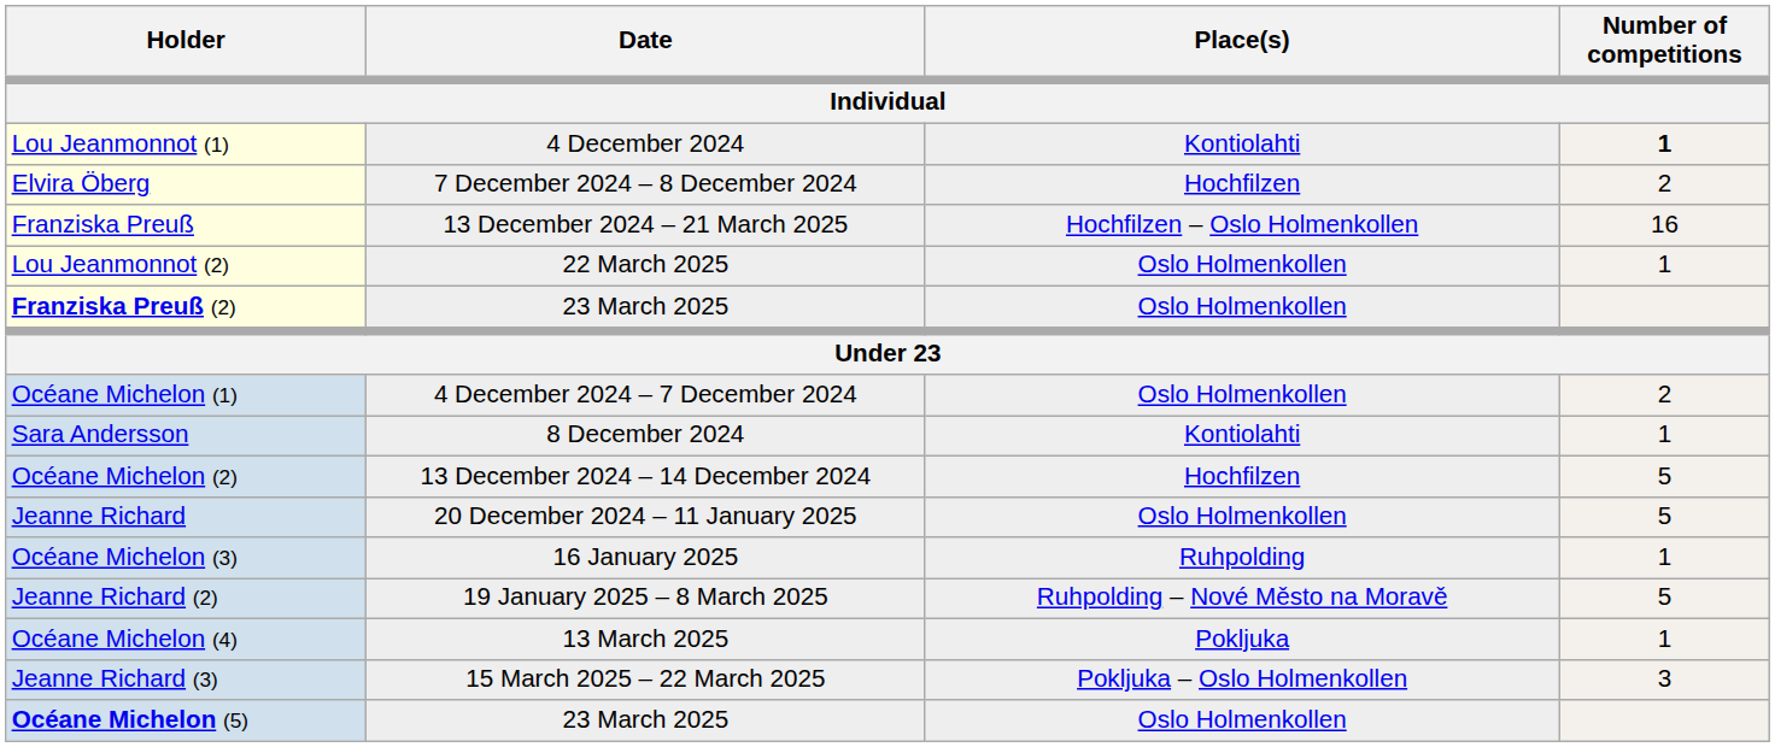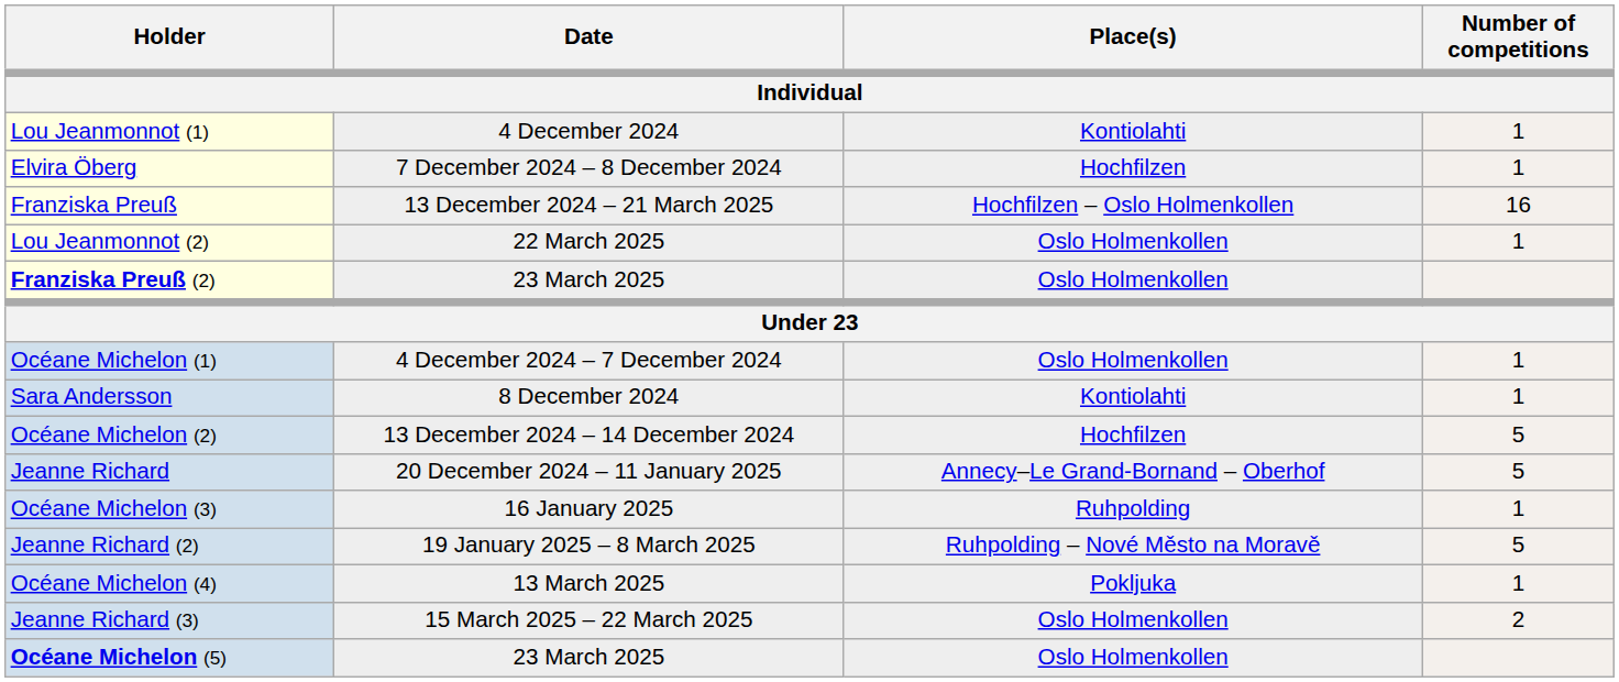Lou Jeanmonnot (1) | Number of competitions / Individual: bold -> normal
Elvira Öberg | Number of competitions / Individual: 2 -> 1
Océane Michelon (1) | Number of competitions / Individual: 2 -> 1
Jeanne Richard | Place(s) / Individual: Oslo Holmenkollen -> Annecy–Le Grand-Bornand – Oberhof
Jeanne Richard (3) | Place(s) / Individual: Pokljuka – Oslo Holmenkollen -> Oslo Holmenkollen
Jeanne Richard (3) | Number of competitions / Individual: 3 -> 2
